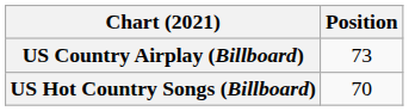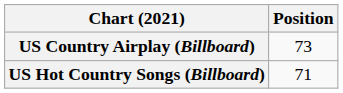US Hot Country Songs (Billboard) | Position: 70 -> 71
